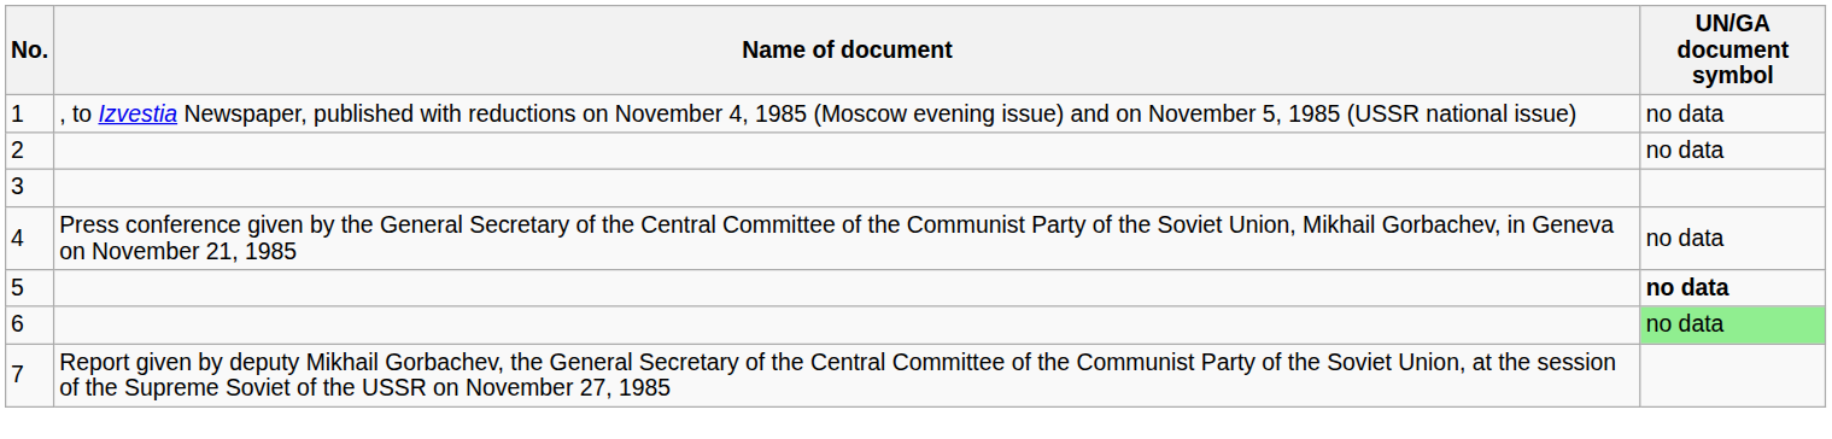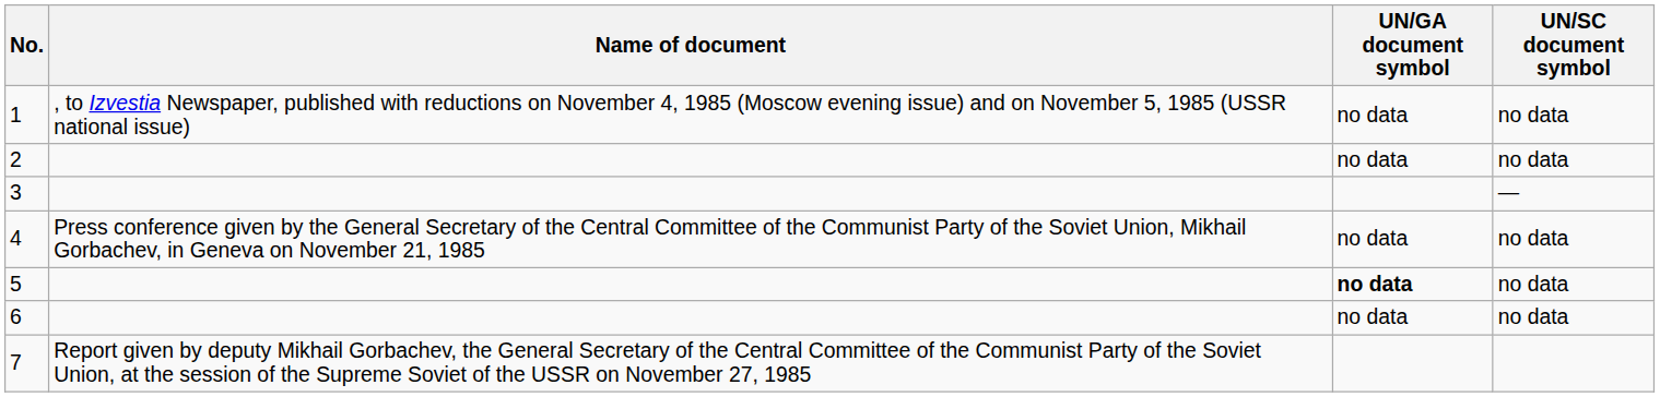+ column: UN/SC document symbol | no data | no data | — | no data | no data | no data
6 | UN/GA document symbol: lightgreen background -> no background
